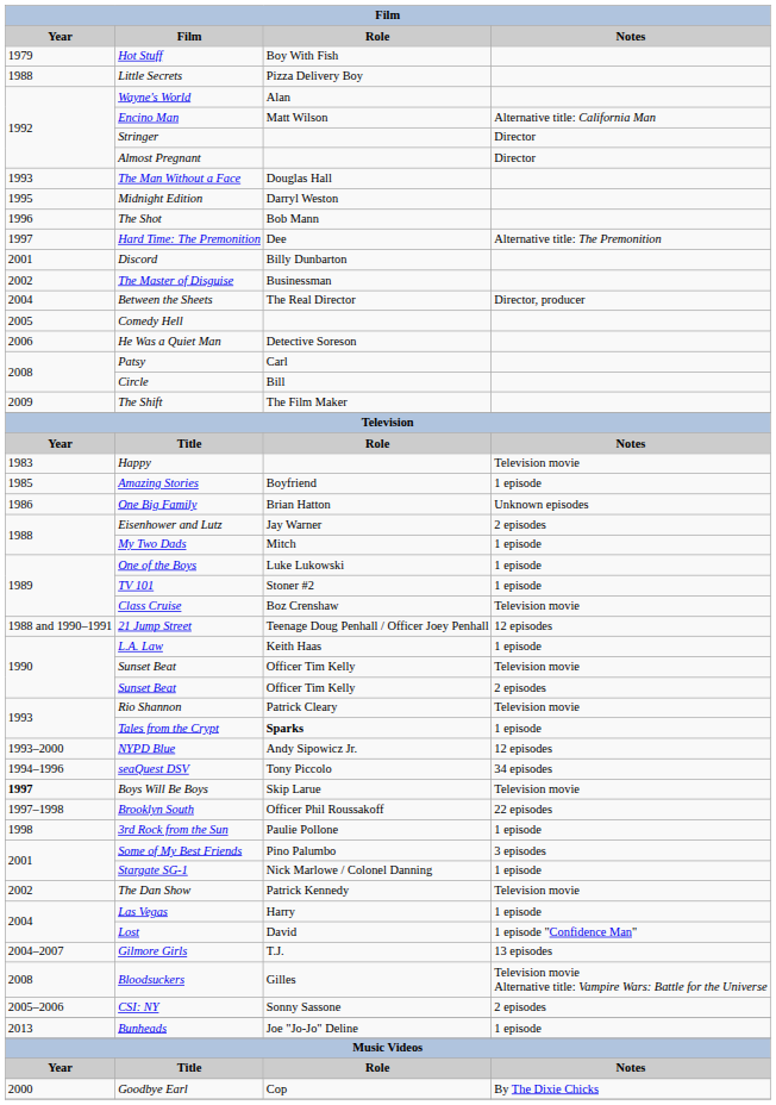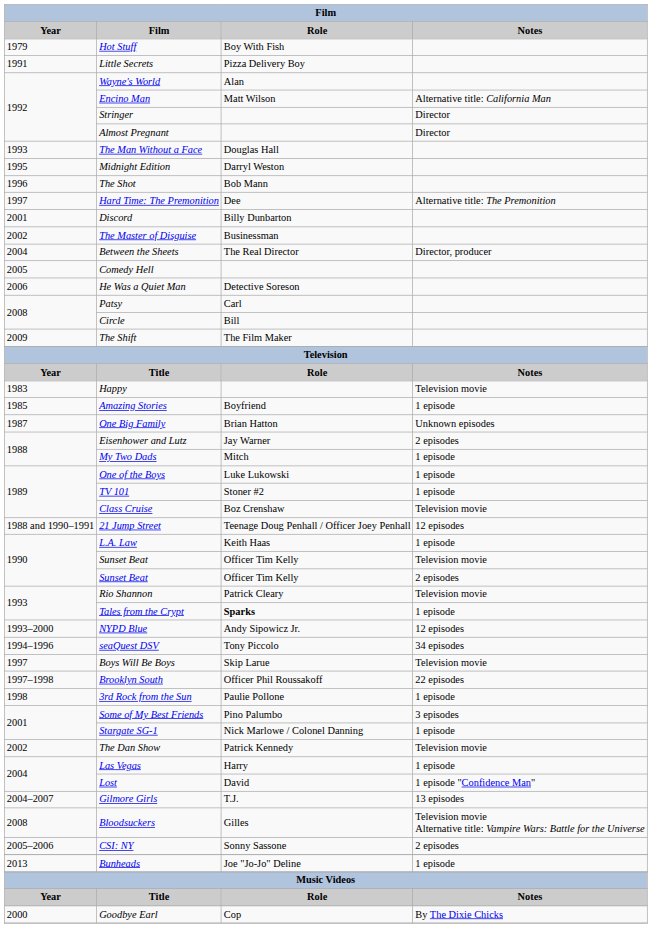Little Secrets | Year: 1988 -> 1991
One Big Family | Year: 1986 -> 1987
Boys Will Be Boys | Year: bold -> normal
